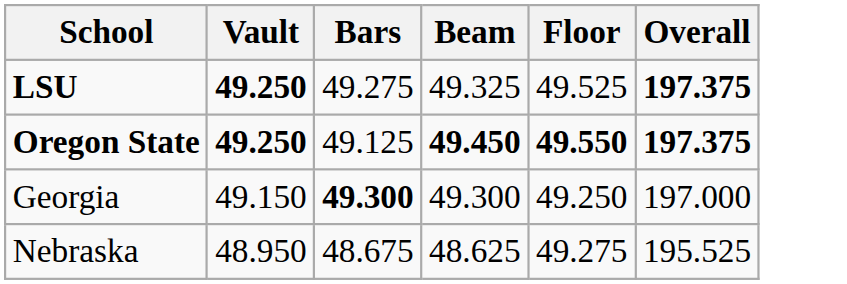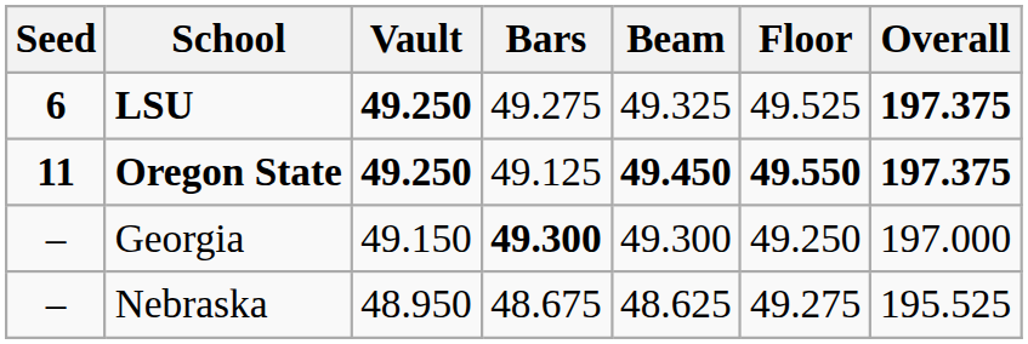+ column: Seed | 6 | 11 | – | –
